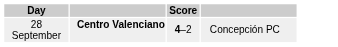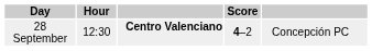+ column: Hour | 12:30
